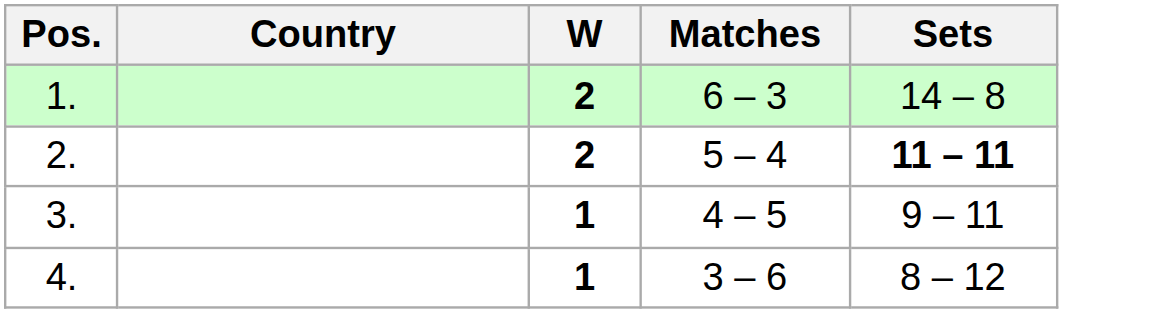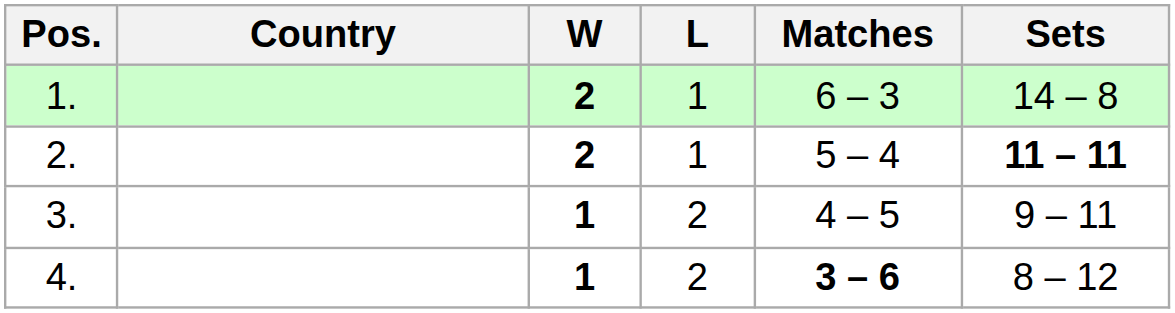+ column: L | 1 | 1 | 2 | 2
4. | Matches: normal -> bold
